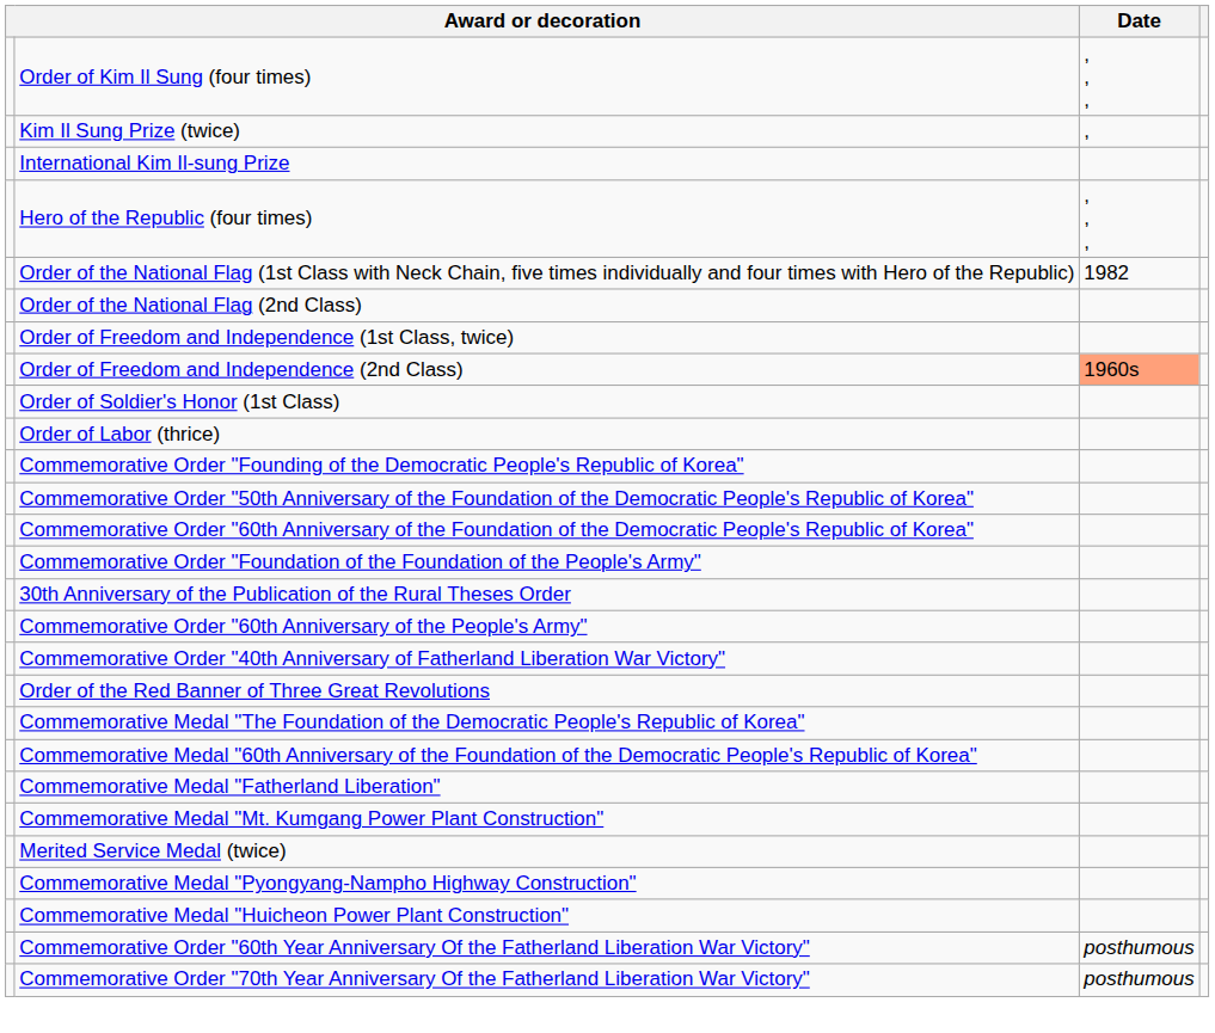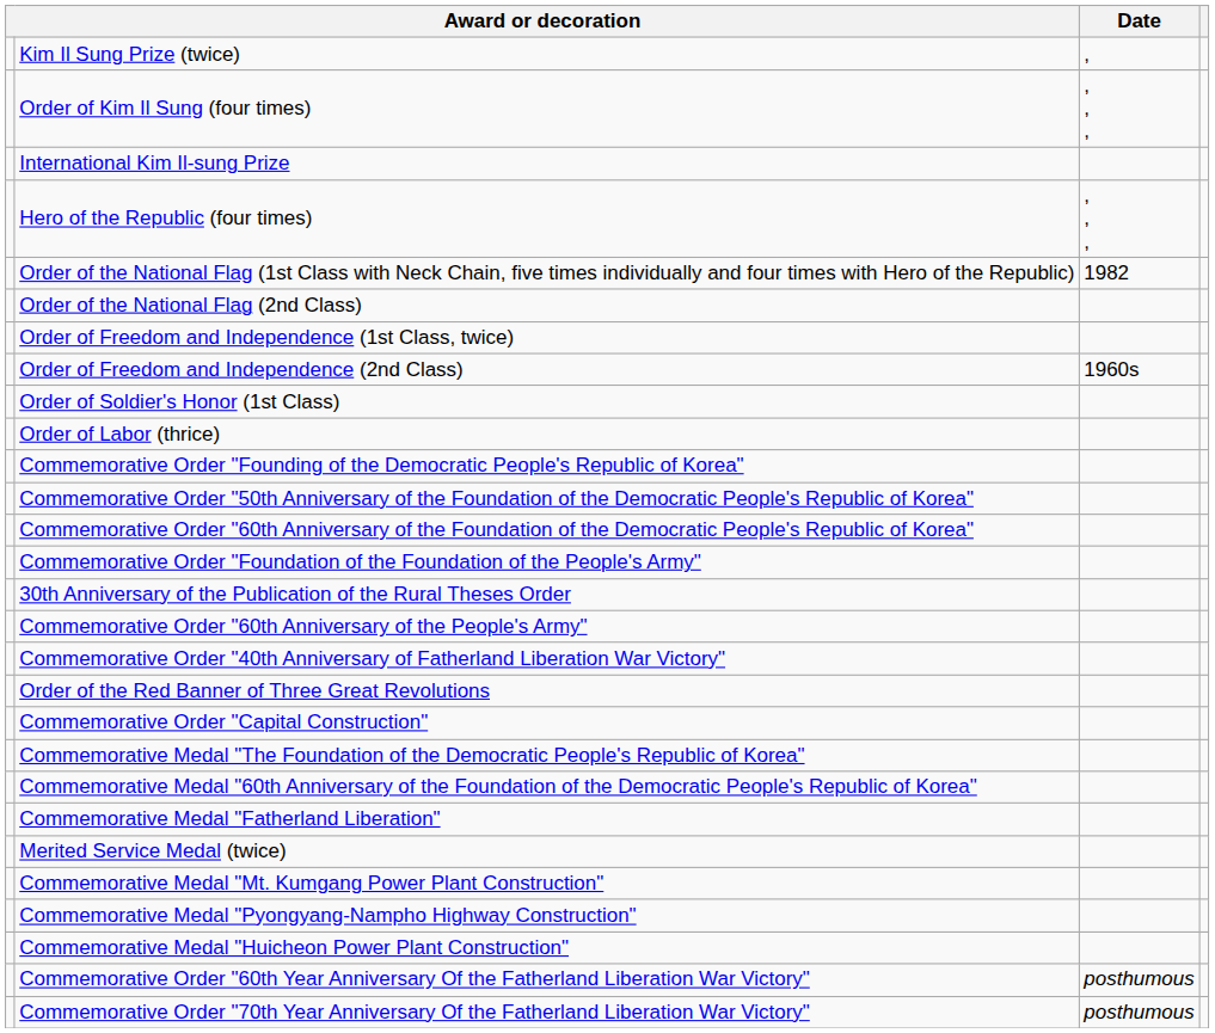rows swapped: Order of Kim Il Sung (four times) <-> Kim Il Sung Prize (twice)
Order of Freedom and Independence (2nd Class) | Date: lightsalmon background -> no background
+ row: Commemorative Order "Capital Construction"
rows swapped: Merited Service Medal (twice) <-> Commemorative Medal "Mt. Kumgang Power Plant Construction"
